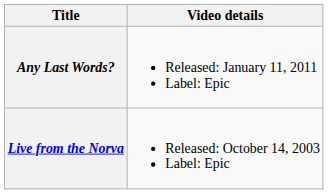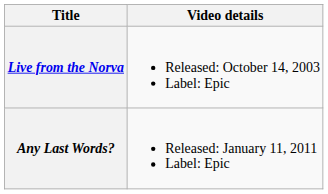rows swapped: Live from the Norva <-> Any Last Words?
